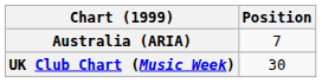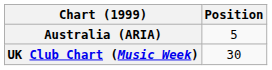Australia (ARIA) | Position: 7 -> 5
